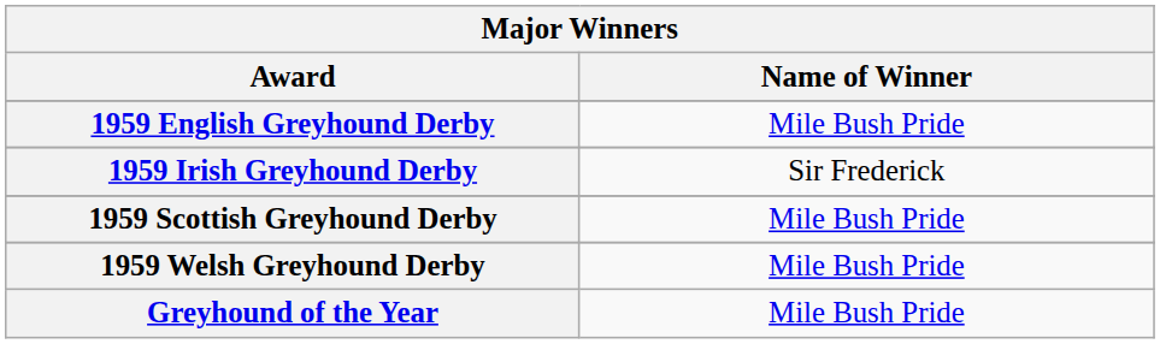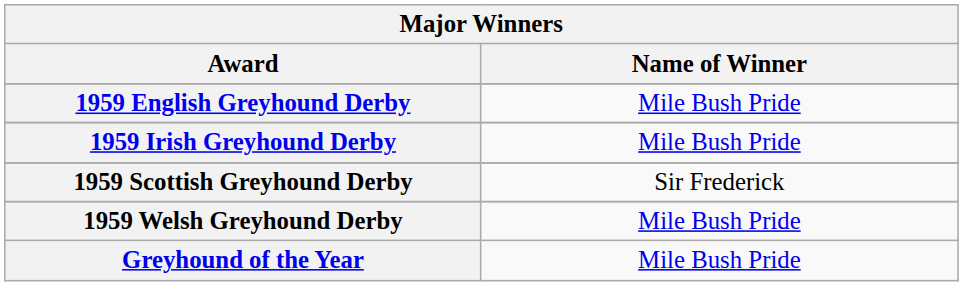1959 Irish Greyhound Derby | Name of Winner: Sir Frederick -> Mile Bush Pride
1959 Scottish Greyhound Derby | Name of Winner: Mile Bush Pride -> Sir Frederick
